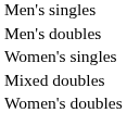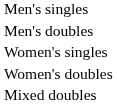rows swapped: Women's doubles <-> Mixed doubles
